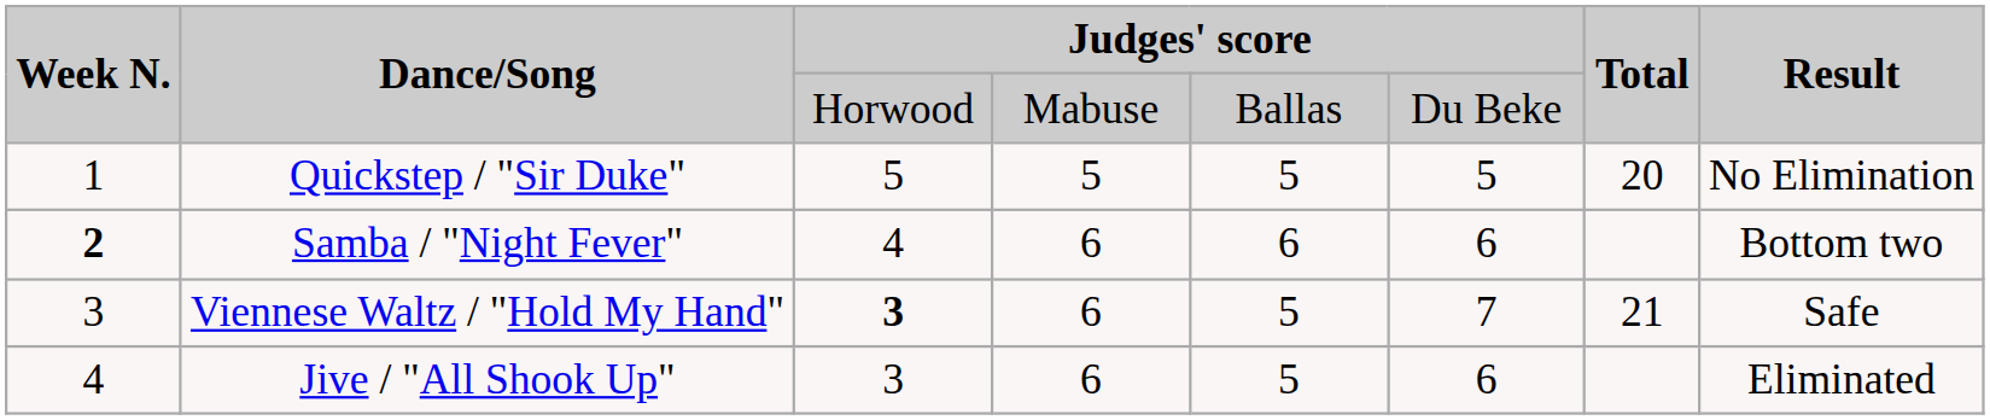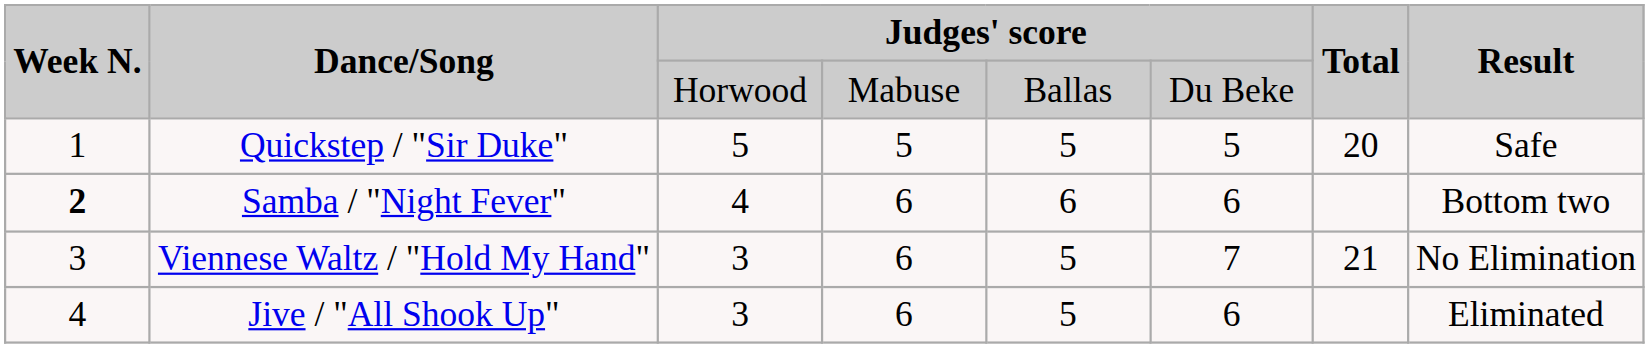Quickstep / "Sir Duke" | Result: No Elimination -> Safe
Viennese Waltz / "Hold My Hand" | column 3: bold -> normal
Viennese Waltz / "Hold My Hand" | Result: Safe -> No Elimination
